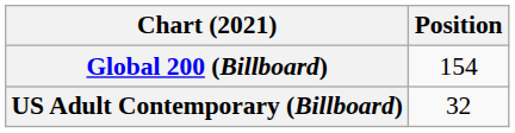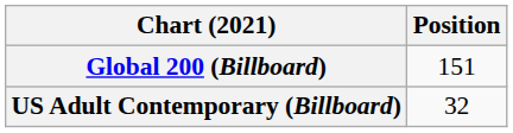Global 200 (Billboard) | Position: 154 -> 151
